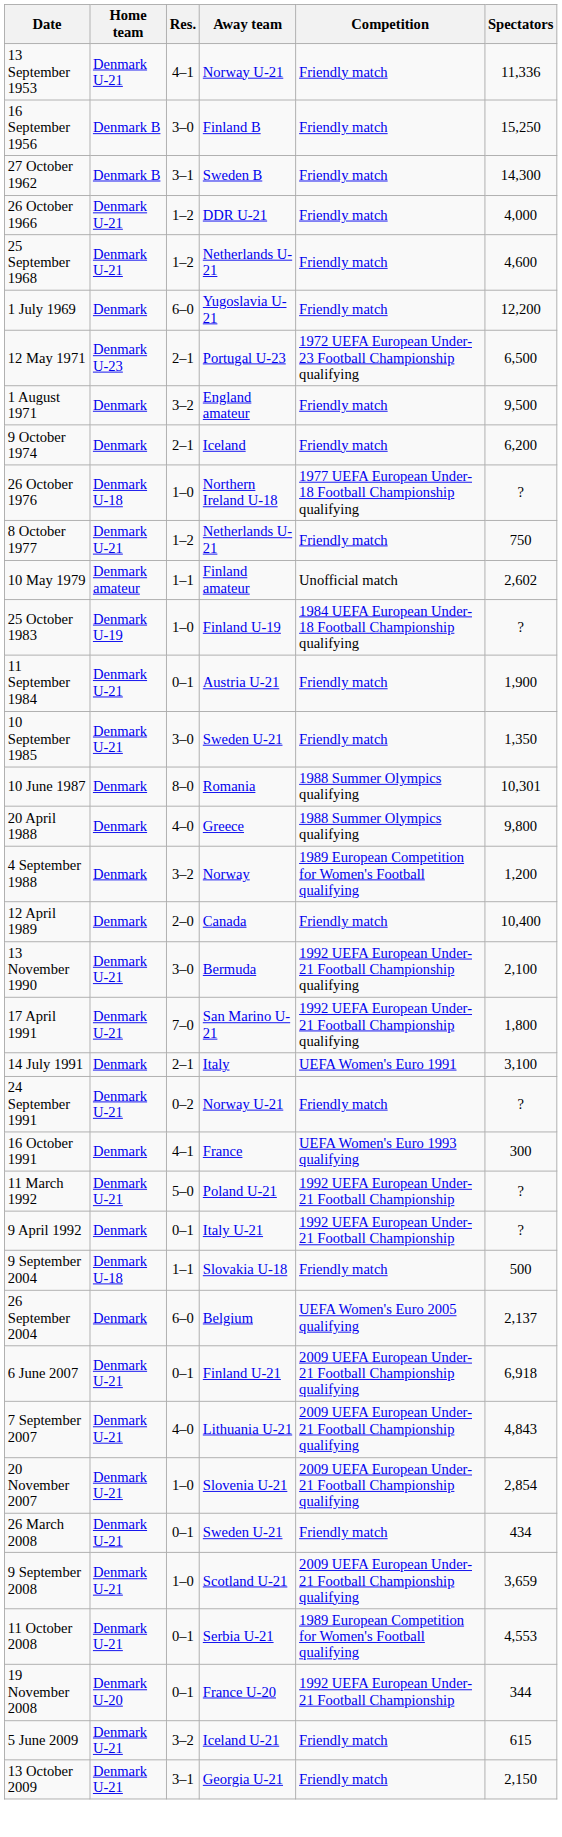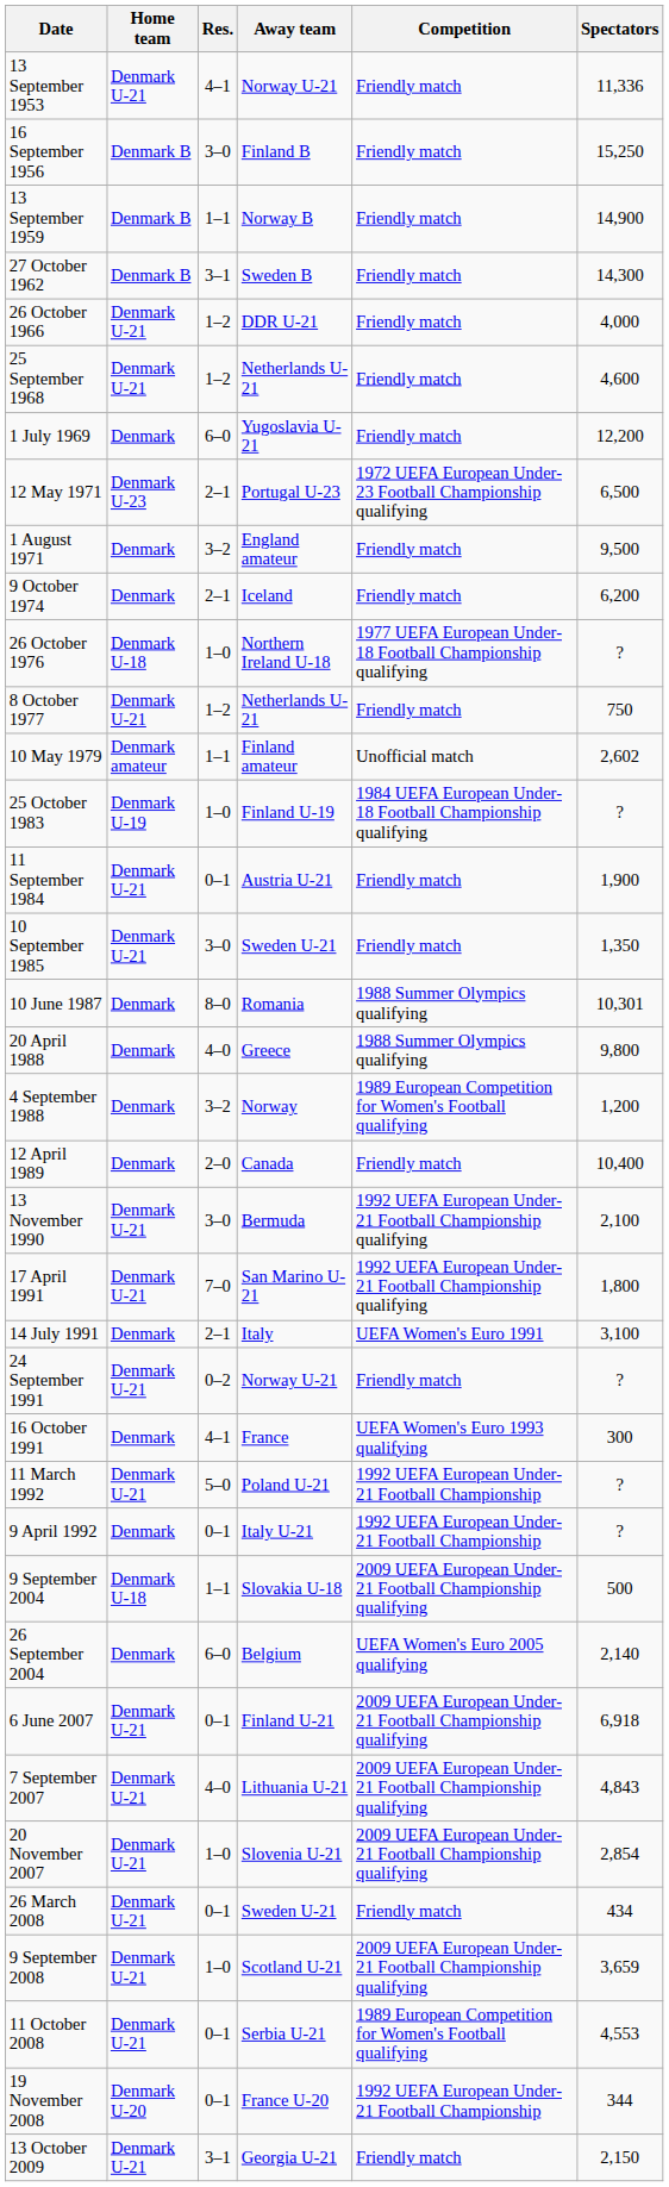+ row: 13 September 1959 | Denmark B | 1–1 | Norway B | Friendly match | 14,900
9 September 2004 | Competition: Friendly match -> 2009 UEFA European Under-21 Football Championship qualifying
26 September 2004 | Spectators: 2,137 -> 2,140
- row: 5 June 2009 | Denmark U-21 | 3–2 | Iceland U-21 | Friendly match | 615
